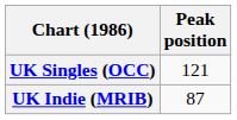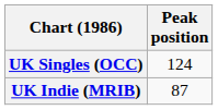UK Singles (OCC) | Peak position: 121 -> 124
